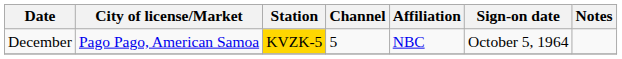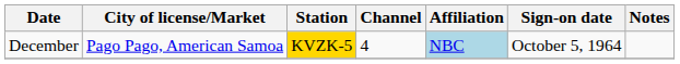December | Channel: 5 -> 4
December | Affiliation: no background -> lightblue background
